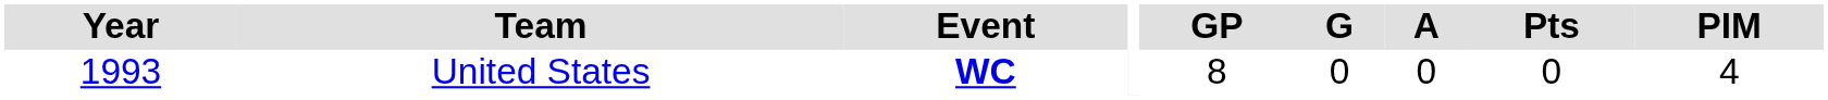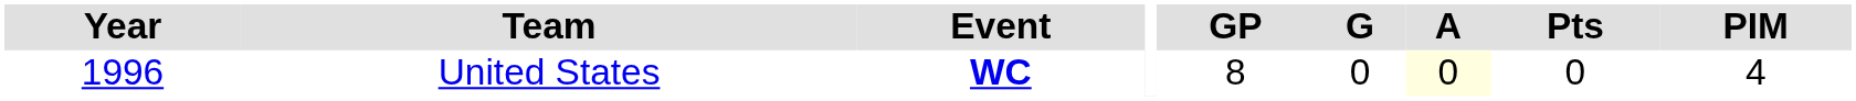United States | Year: 1993 -> 1996
United States | A: no background -> lightyellow background
